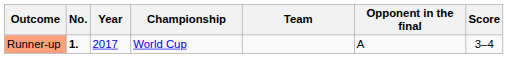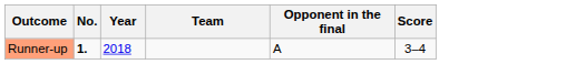- column: Championship | World Cup
Runner-up | Year: 2017 -> 2018
